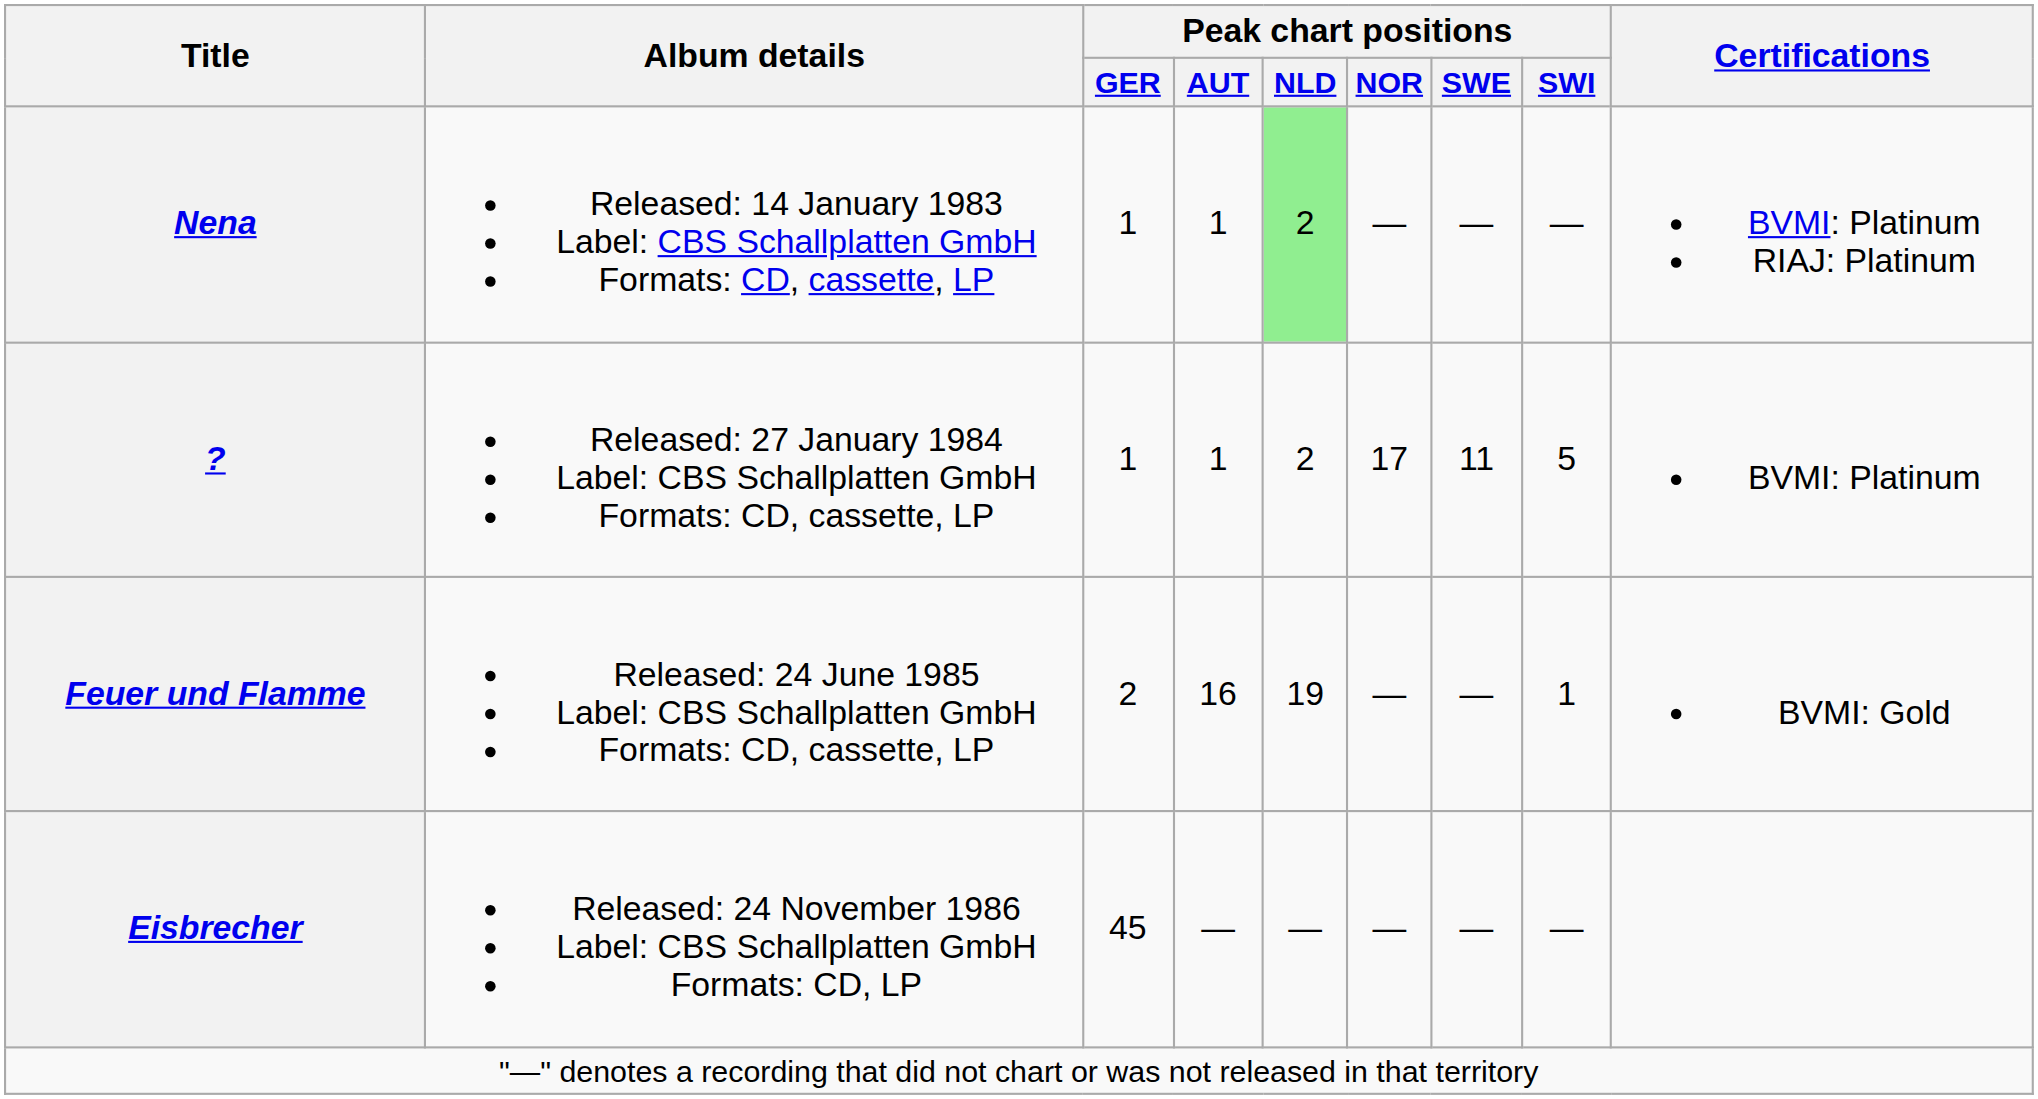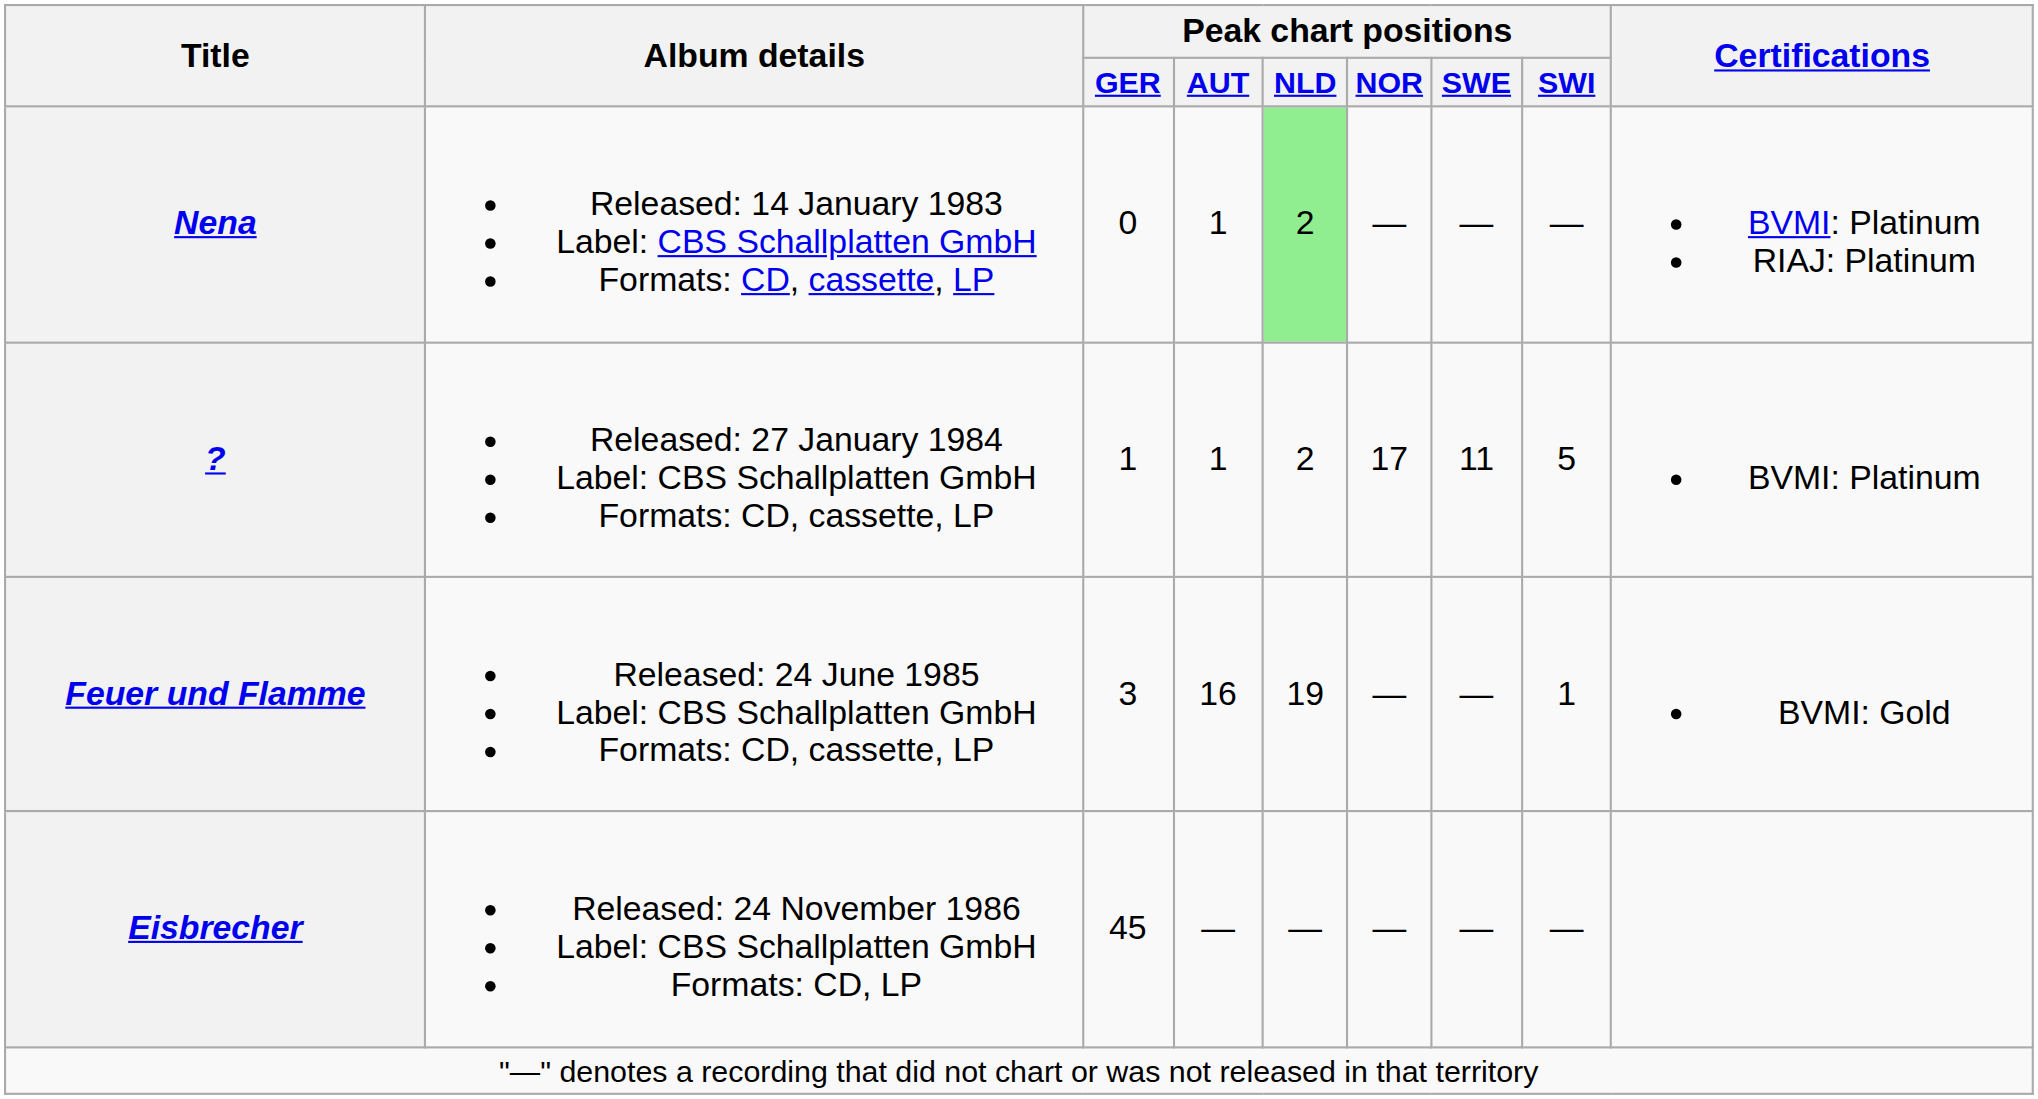Nena | Peak chart positions / GER: 1 -> 0
Feuer und Flamme | Peak chart positions / GER: 2 -> 3
